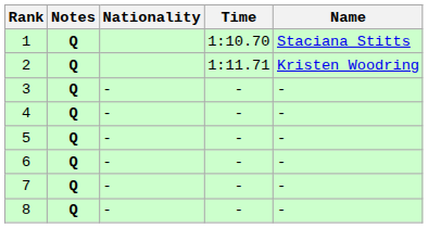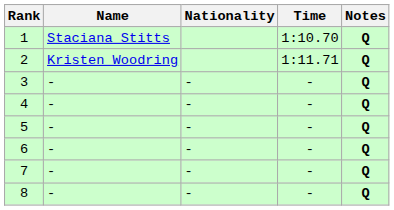columns swapped: Name <-> Notes
